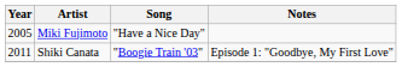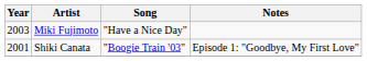Miki Fujimoto | Year: 2005 -> 2003
Shiki Canata | Year: 2011 -> 2001
